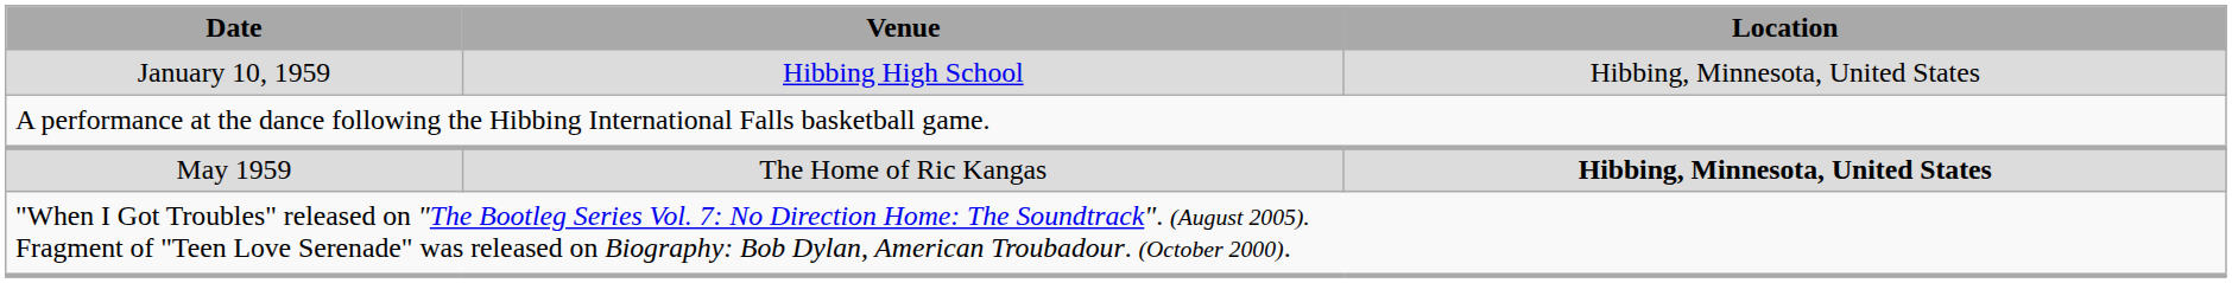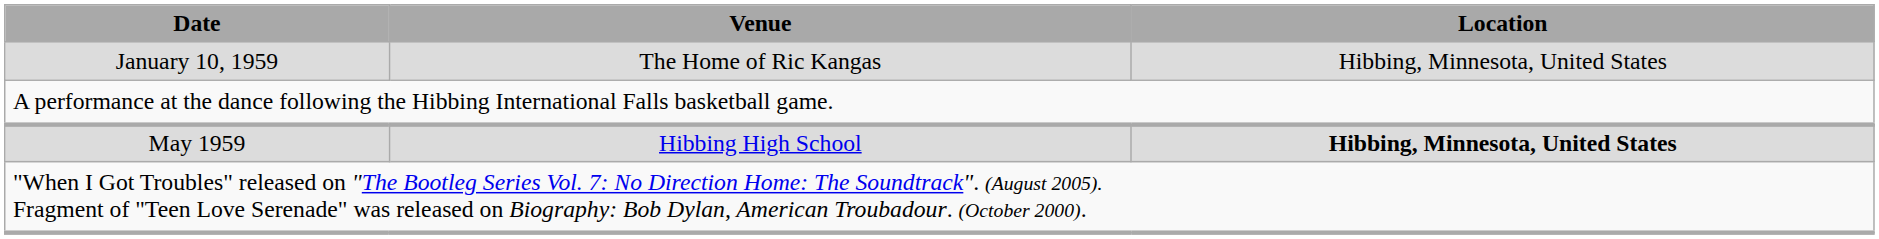January 10, 1959 | Venue: Hibbing High School -> The Home of Ric Kangas
May 1959 | Venue: The Home of Ric Kangas -> Hibbing High School
